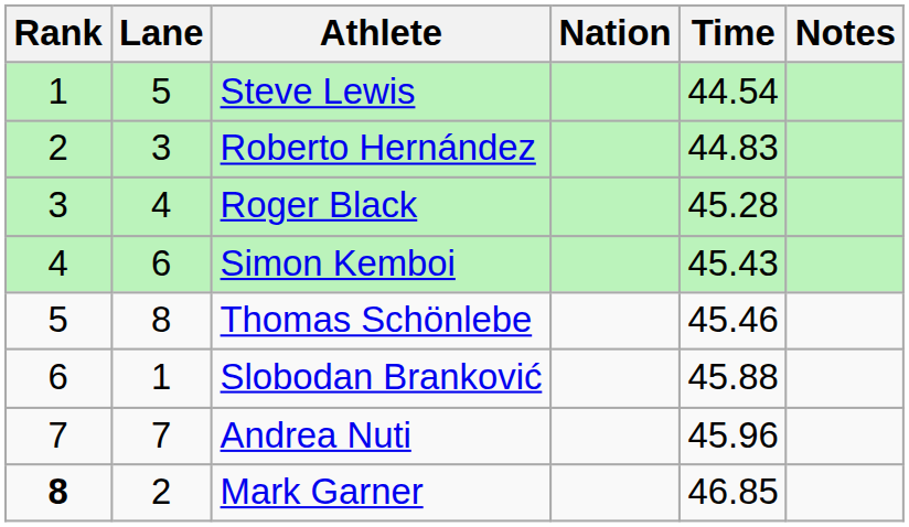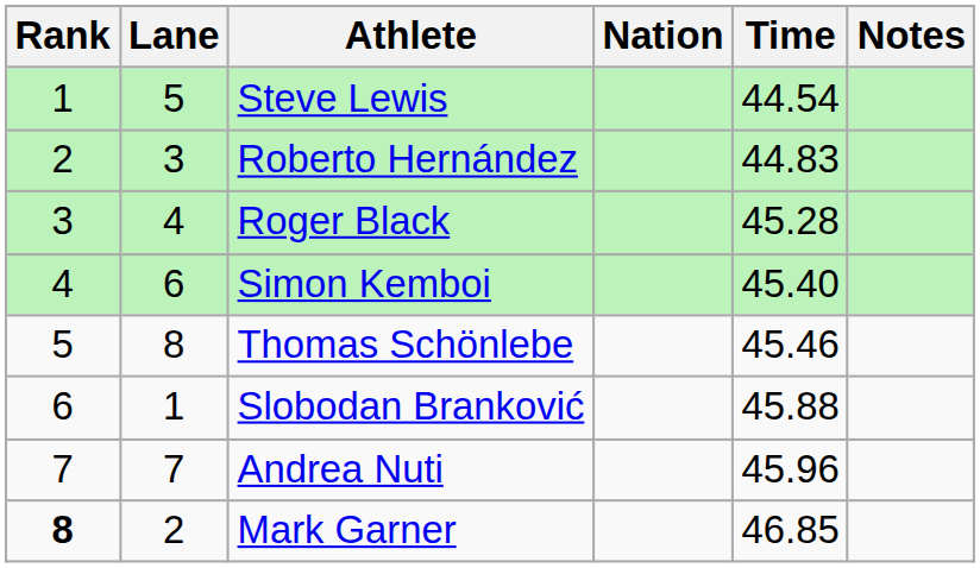Simon Kemboi | Time: 45.43 -> 45.40
